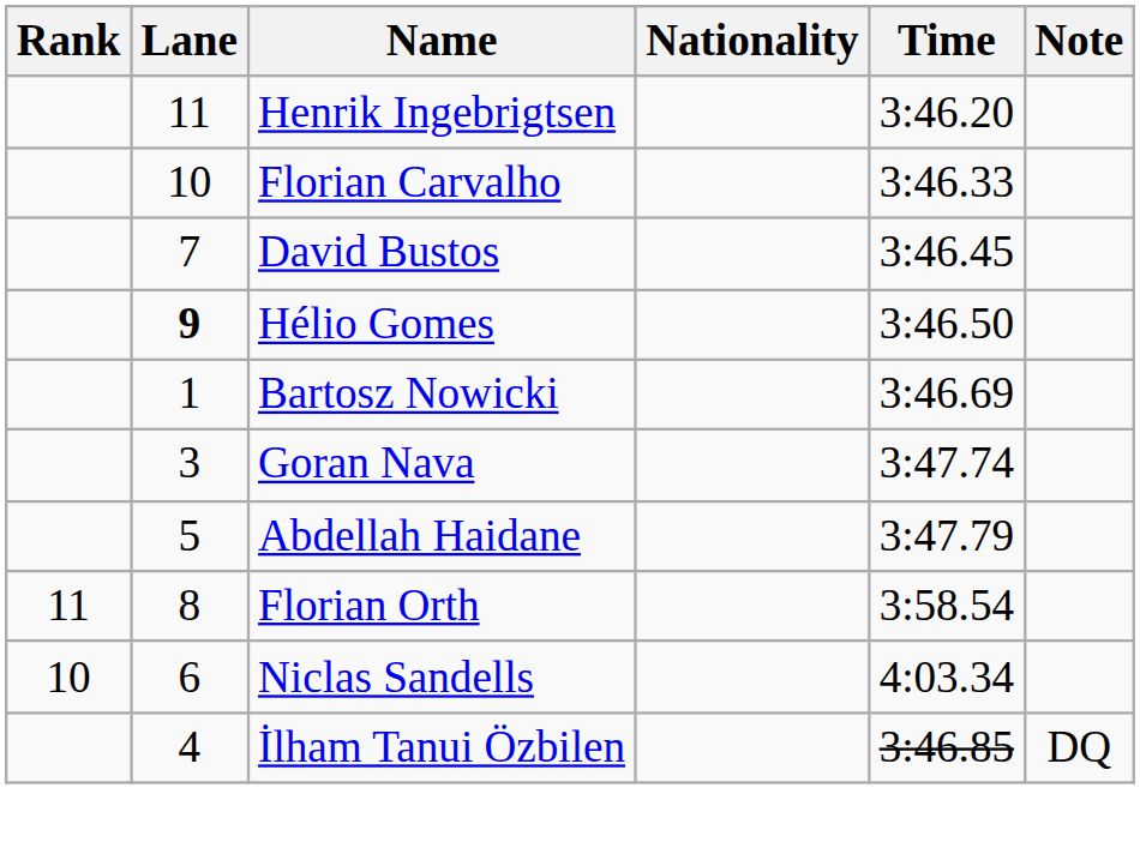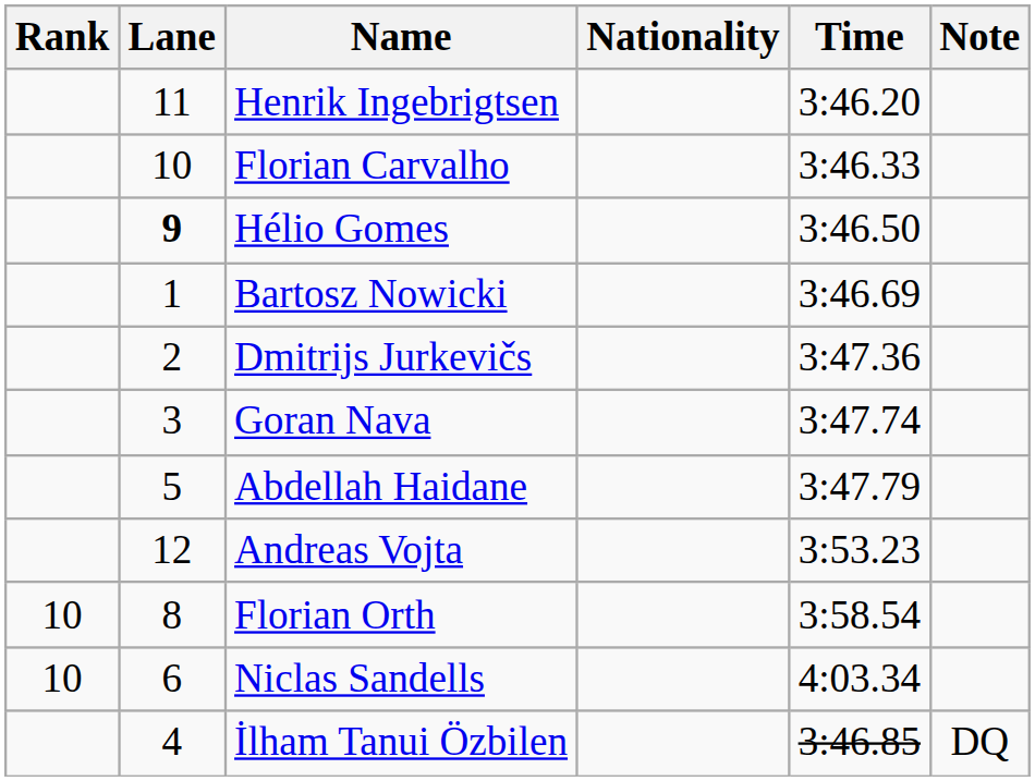- row: 7 | David Bustos | 3:46.45
+ row: 2 | Dmitrijs Jurkevičs | 3:47.36
+ row: 12 | Andreas Vojta | 3:53.23
Florian Orth | Rank: 11 -> 10
